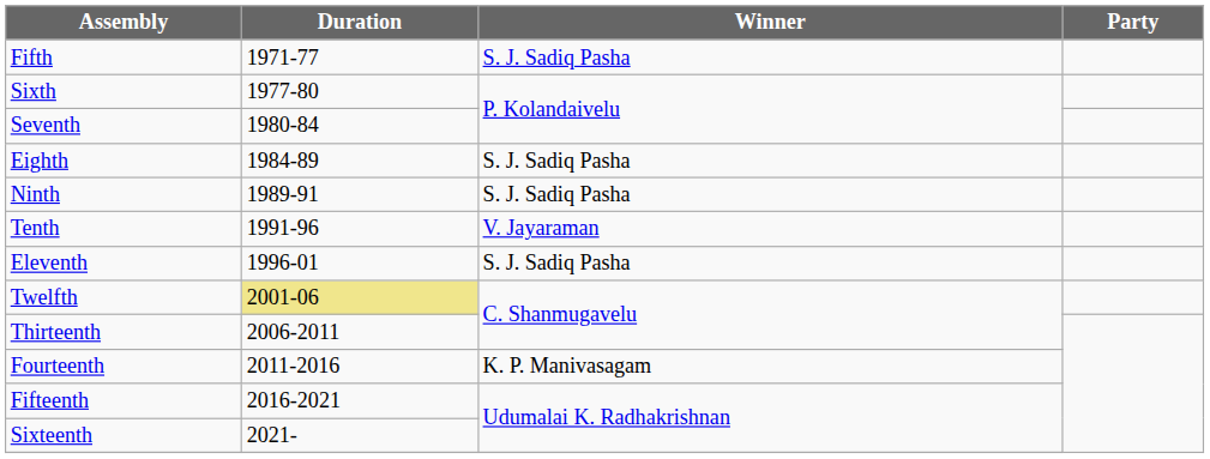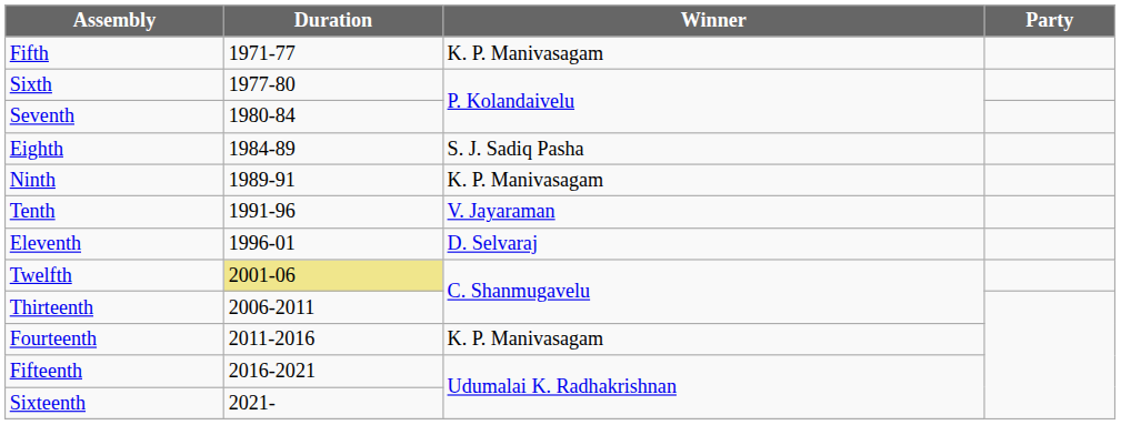Fifth | Winner: S. J. Sadiq Pasha -> K. P. Manivasagam
Ninth | Winner: S. J. Sadiq Pasha -> K. P. Manivasagam
Eleventh | Winner: S. J. Sadiq Pasha -> D. Selvaraj
